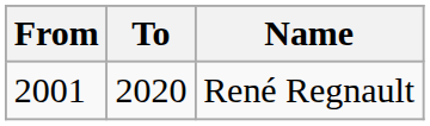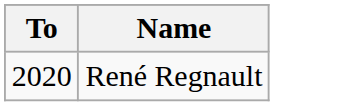- column: From | 2001
